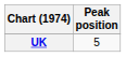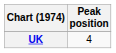UK | Peak position: 5 -> 4
